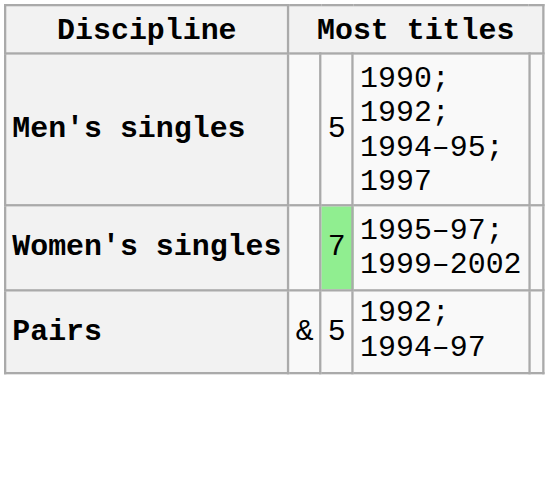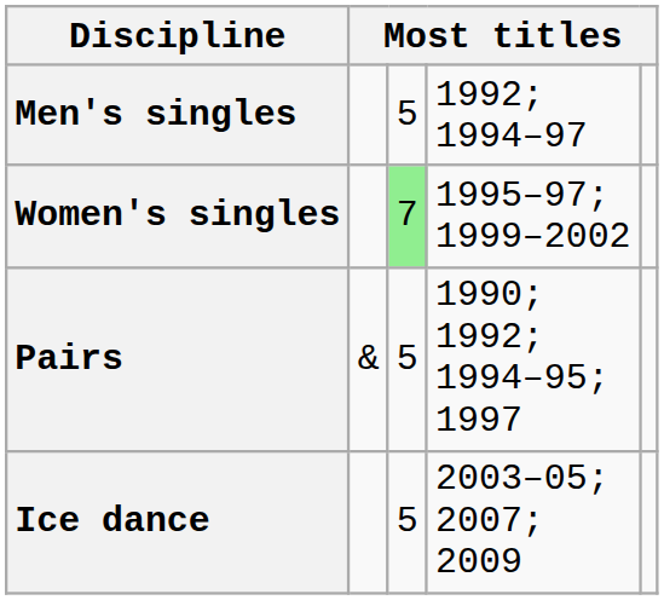Men's singles | column 4: 1990; 1992; 1994–95; 1997 -> 1992; 1994–97
Pairs | column 4: 1992; 1994–97 -> 1990; 1992; 1994–95; 1997
+ row: Ice dance | 5 | 2003–05; 2007; 2009
